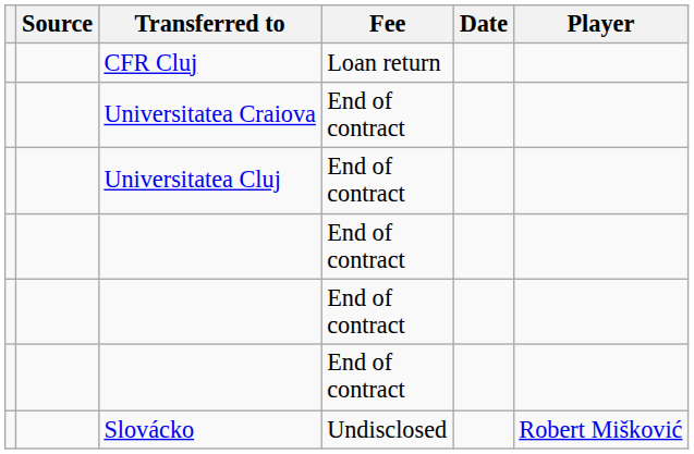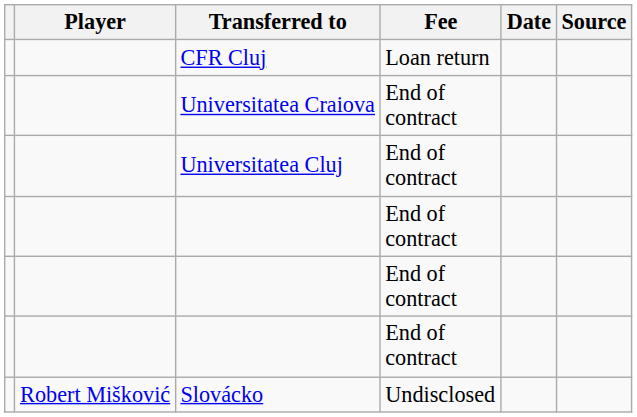columns swapped: Player <-> Source
